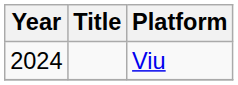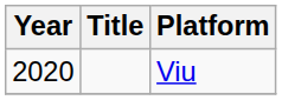Viu | Year: 2024 -> 2020
